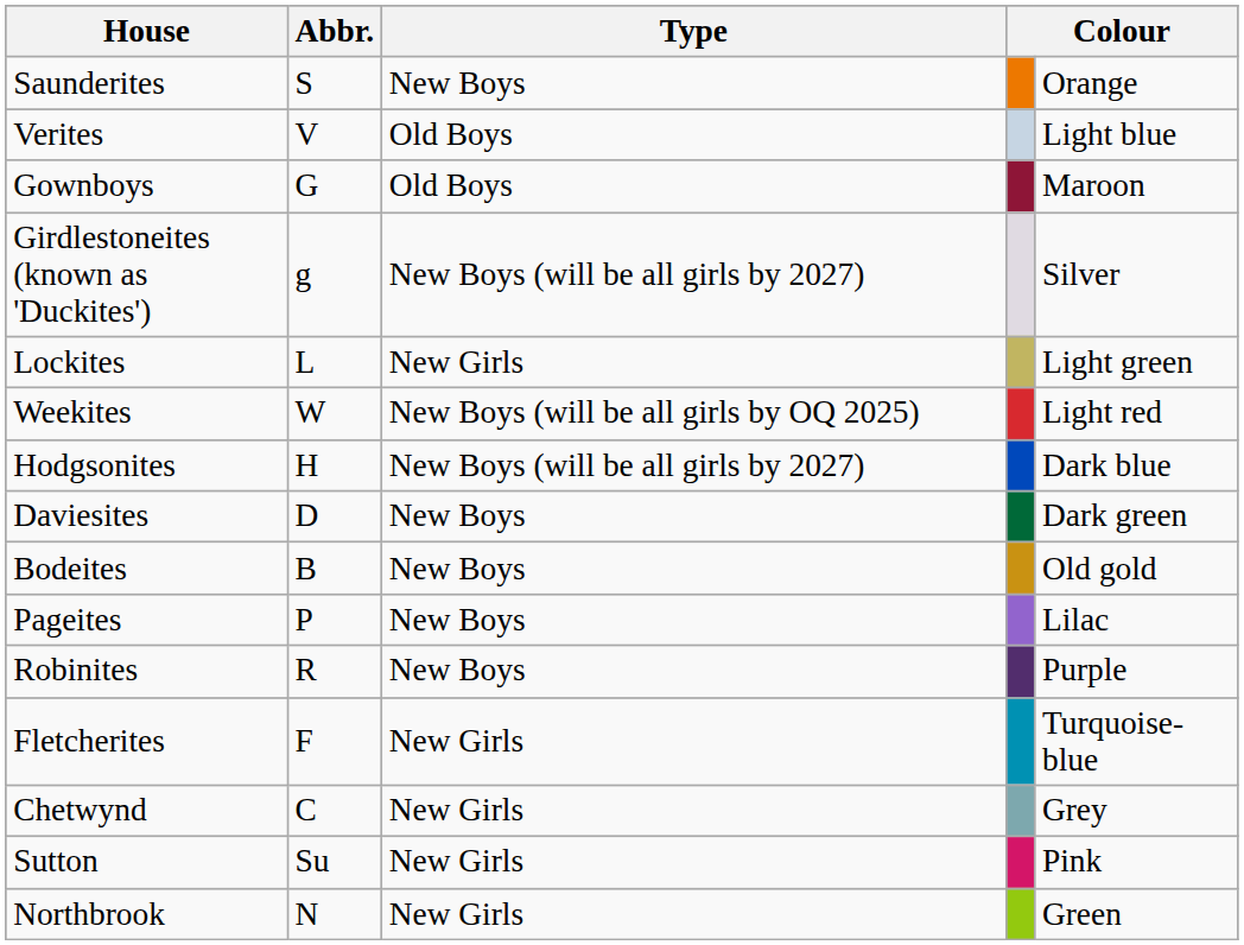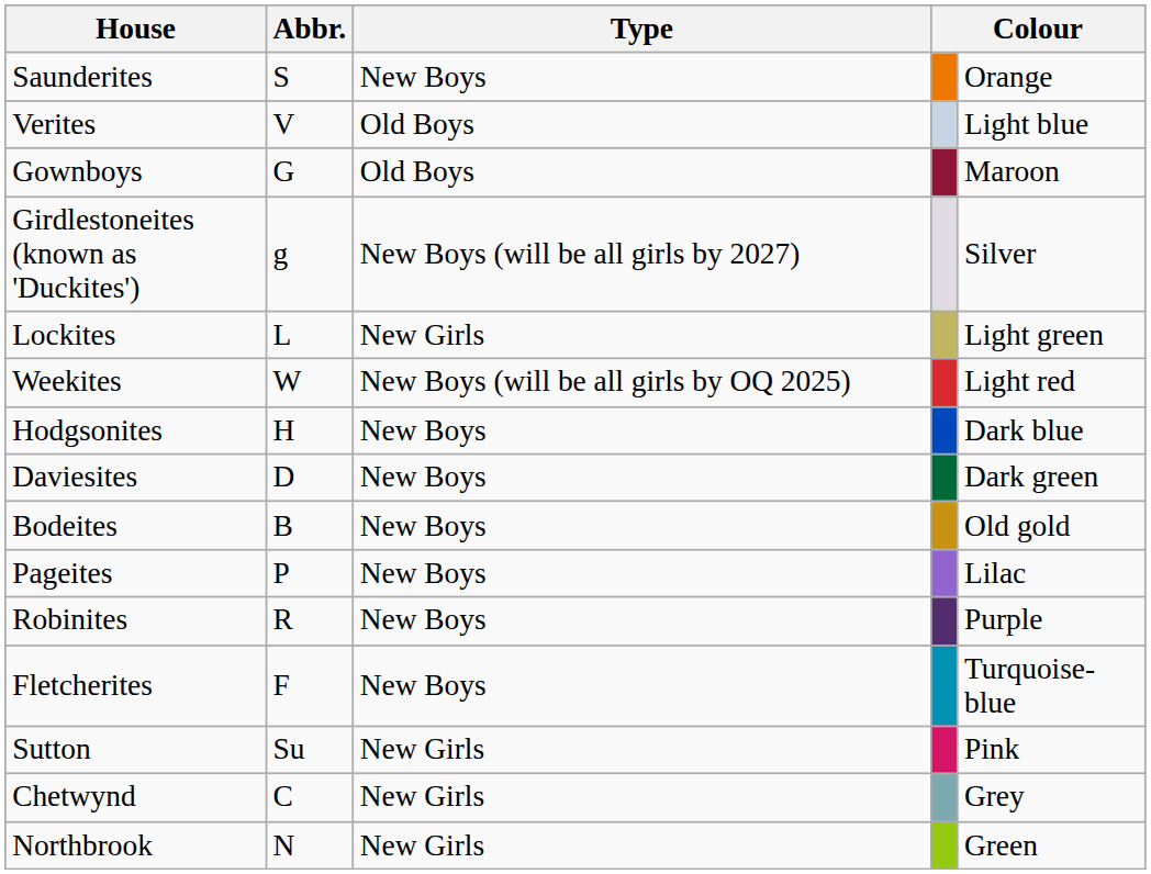Hodgsonites | Type: New Boys (will be all girls by 2027) -> New Boys
Fletcherites | Type: New Girls -> New Boys
rows swapped: Sutton <-> Chetwynd
